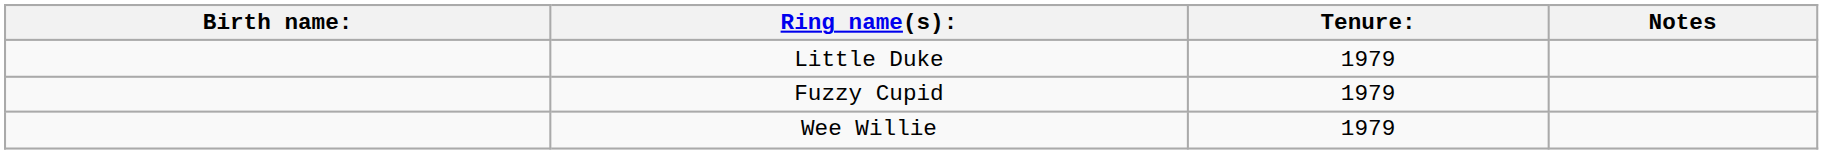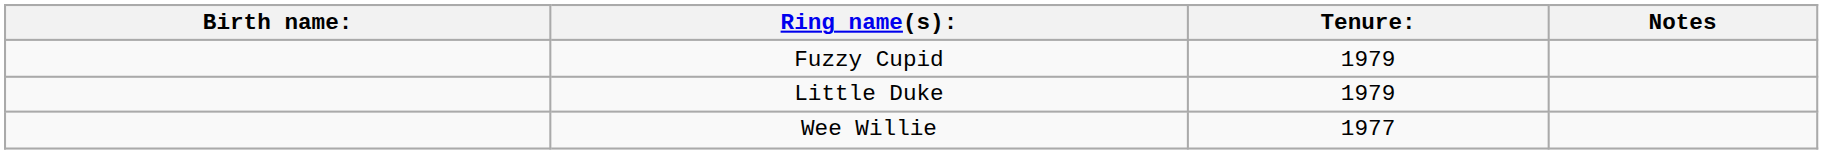rows swapped: Fuzzy Cupid <-> Little Duke
Wee Willie | Tenure:: 1979 -> 1977
